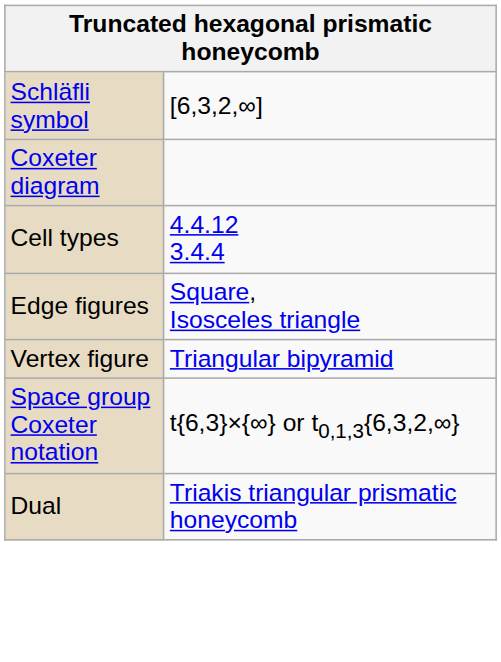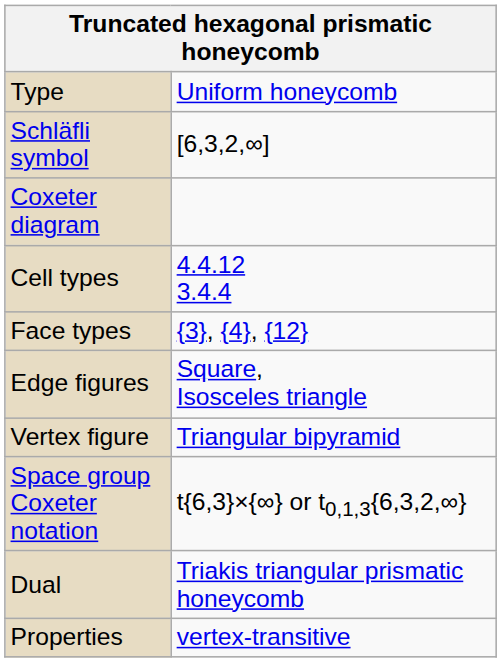+ row: Type | Uniform honeycomb
+ row: Face types | {3}, {4}, {12}
+ row: Properties | vertex-transitive
